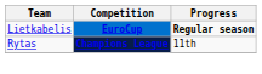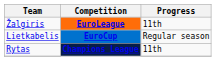+ row: Žalgiris | EuroLeague | 11th
Lietkabelis | Progress: bold -> normal
